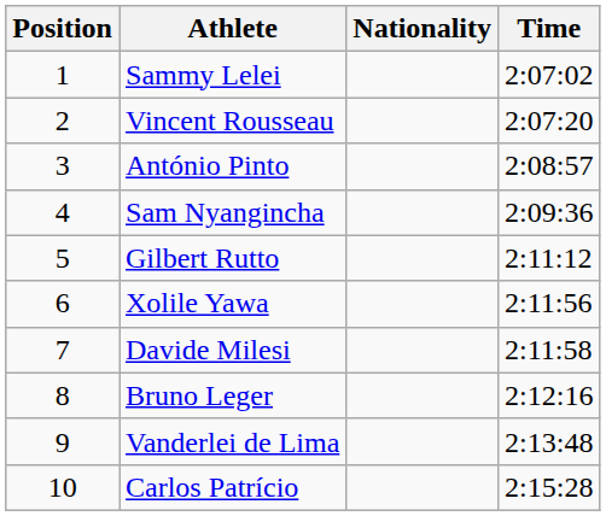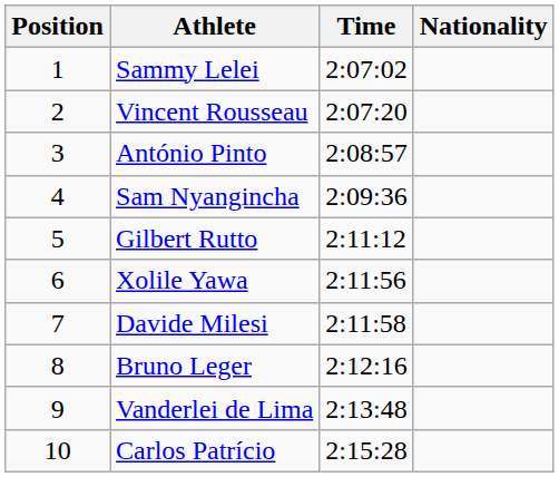columns swapped: Nationality <-> Time
